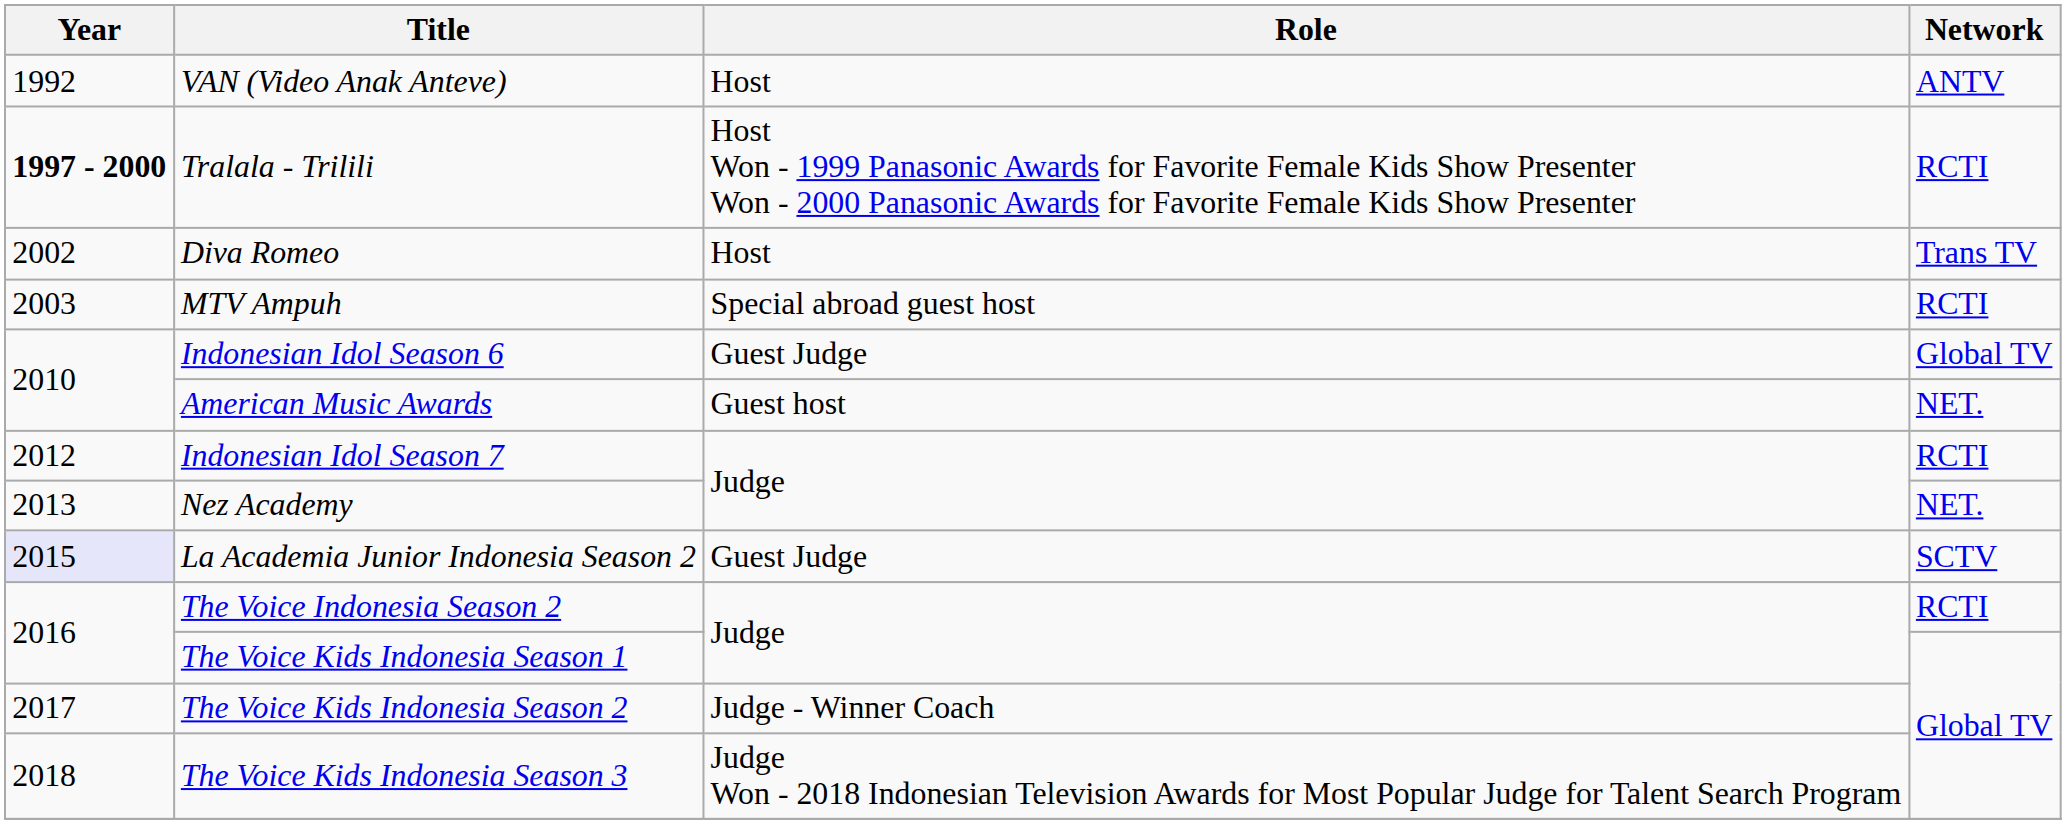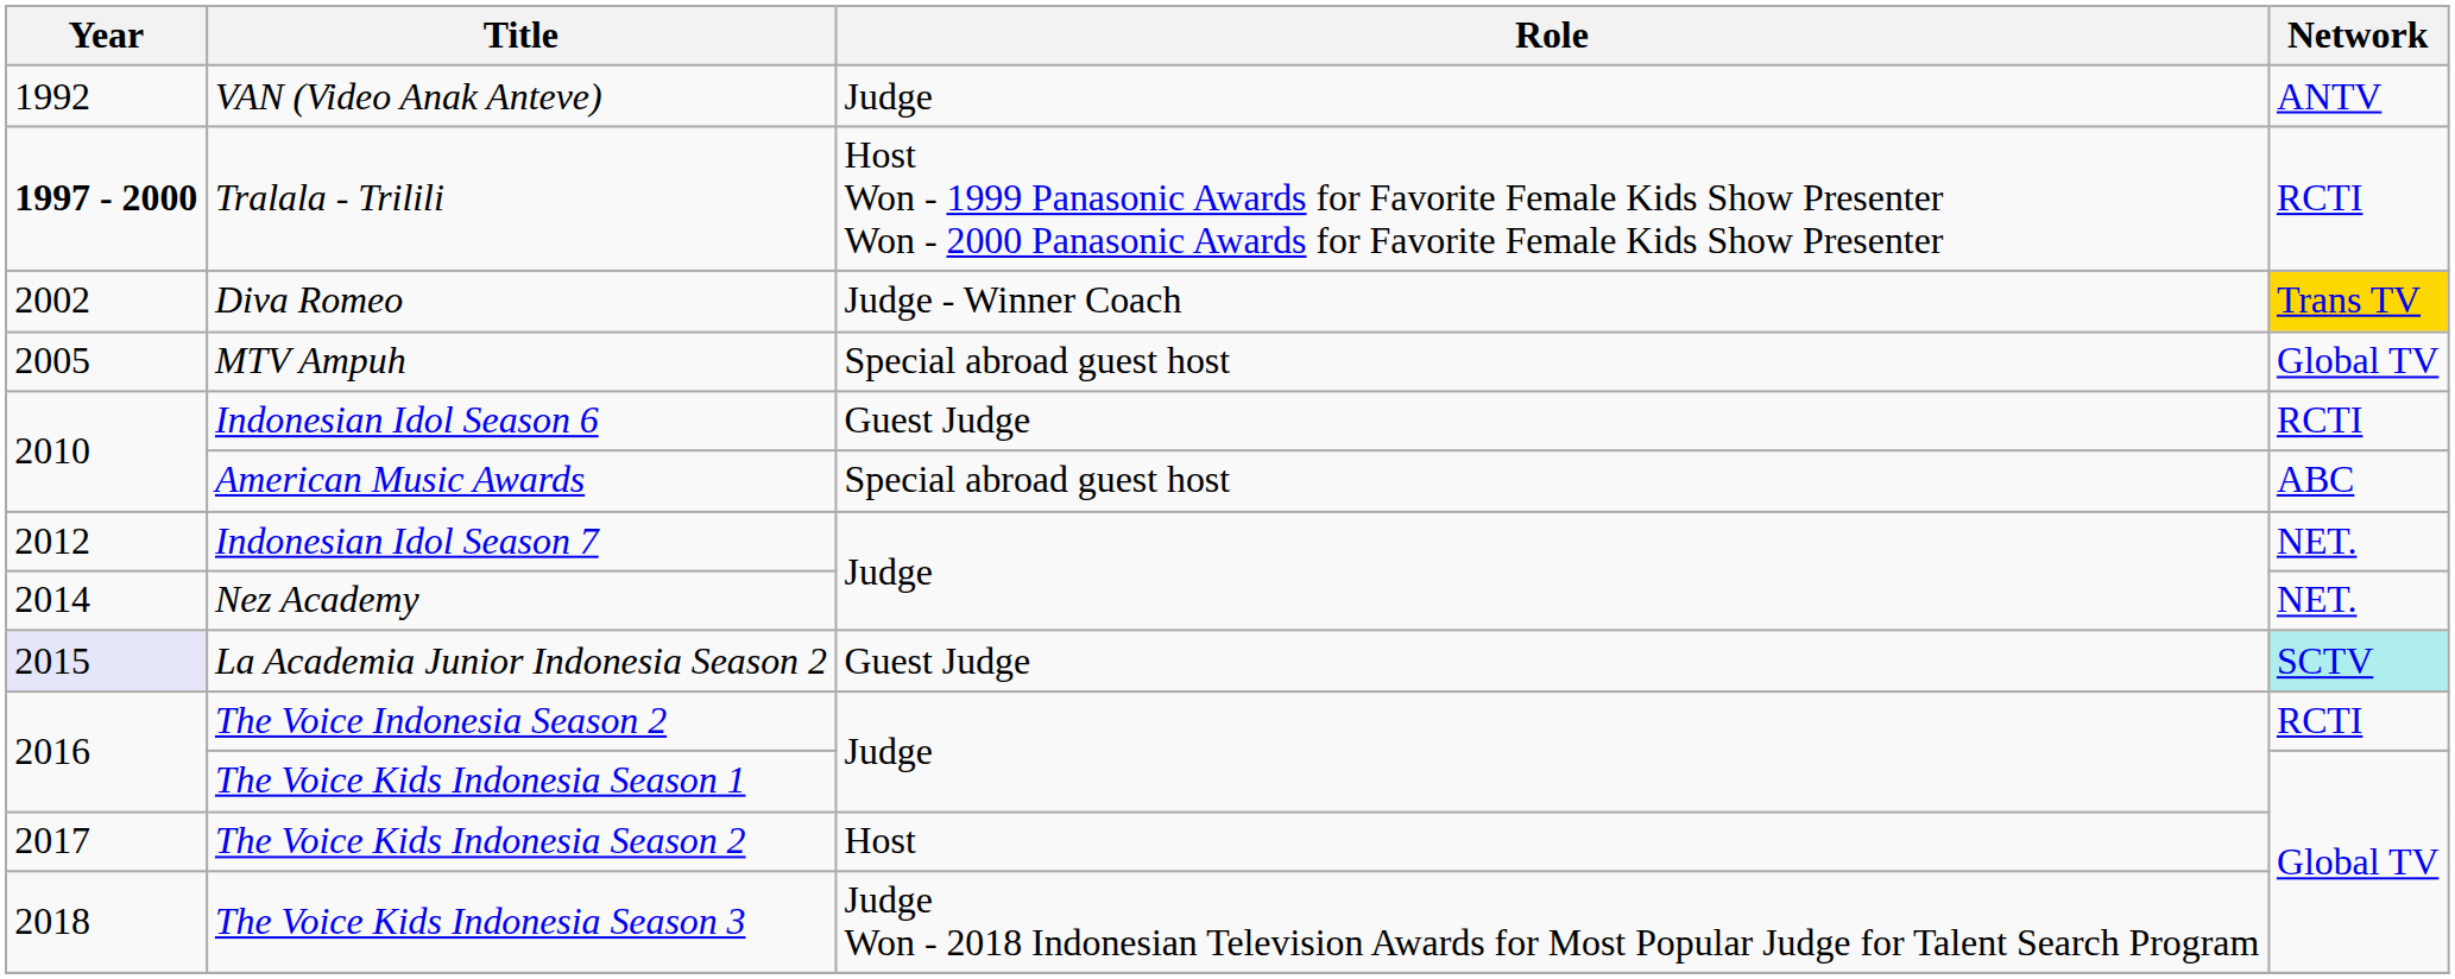VAN (Video Anak Anteve) | Role: Host -> Judge
Diva Romeo | Role: Host -> Judge - Winner Coach
Diva Romeo | Network: no background -> gold background
MTV Ampuh | Year: 2003 -> 2005
MTV Ampuh | Network: RCTI -> Global TV
Indonesian Idol Season 6 | Network: Global TV -> RCTI
American Music Awards | Role: Guest host -> Special abroad guest host
American Music Awards | Network: NET. -> ABC
Indonesian Idol Season 7 | Network: RCTI -> NET.
Nez Academy | Year: 2013 -> 2014
La Academia Junior Indonesia Season 2 | Network: no background -> paleturquoise background
The Voice Kids Indonesia Season 2 | Role: Judge - Winner Coach -> Host
